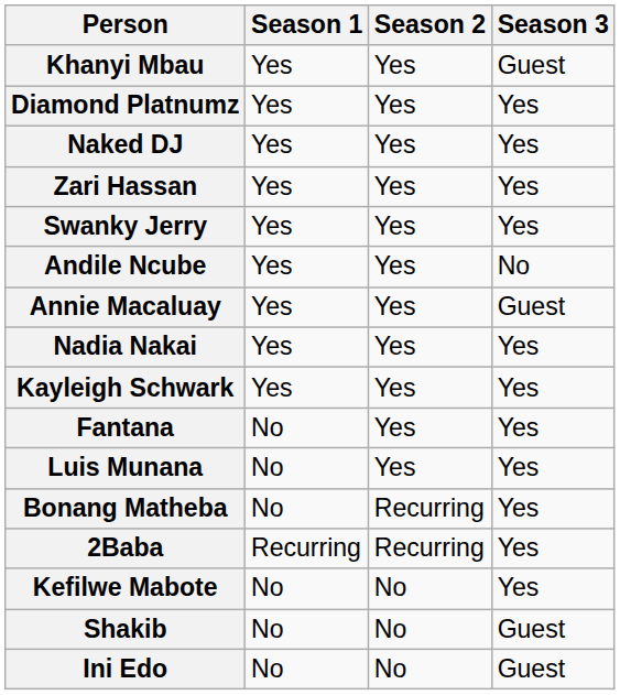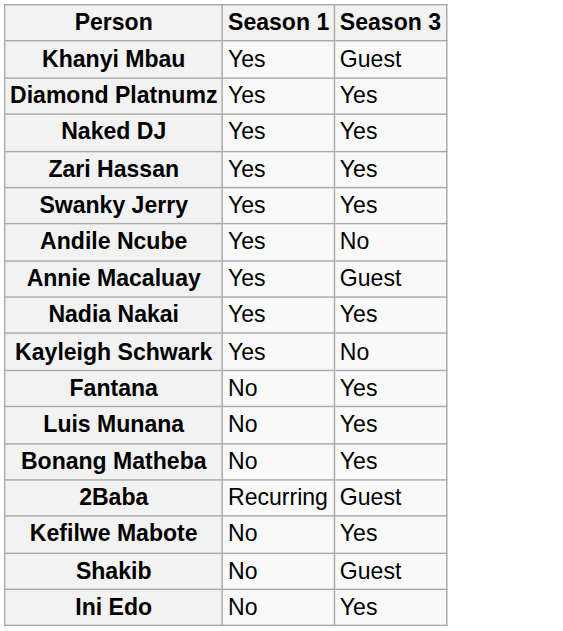- column: Season 2 | Yes | Yes | Yes | Yes | Yes | Yes | Yes | Yes | Yes | Yes | Yes | Recurring | Recurring | No | No | No
Kayleigh Schwark | Season 3: Yes -> No
2Baba | Season 3: Yes -> Guest
Ini Edo | Season 3: Guest -> Yes
